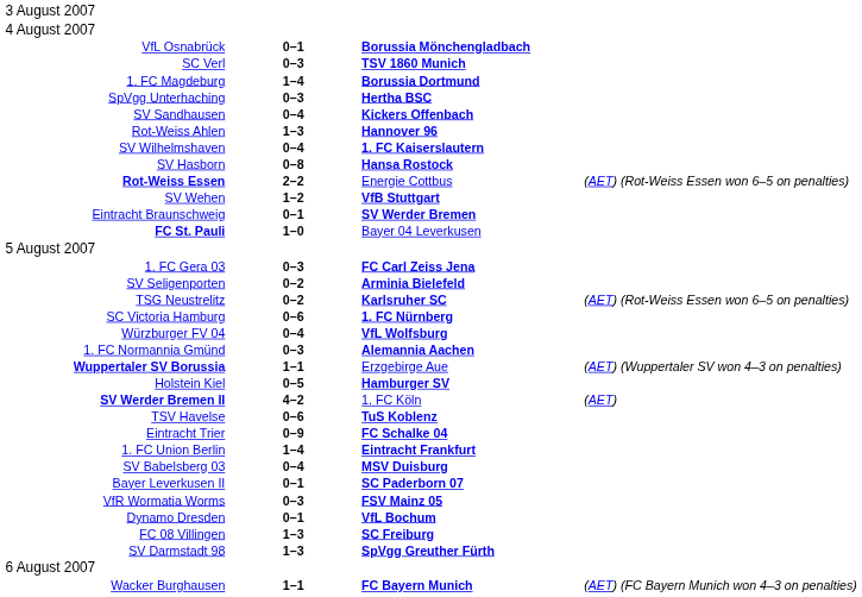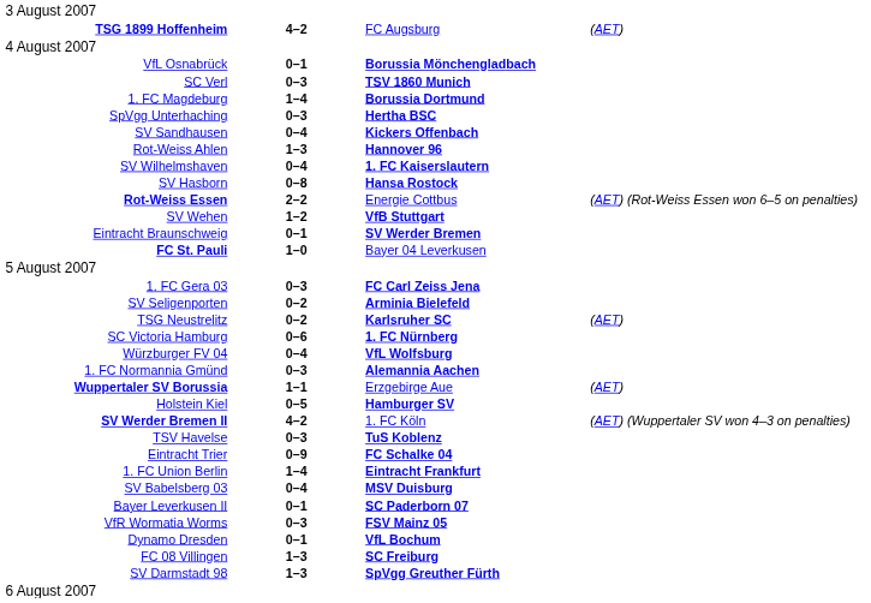+ row: TSG 1899 Hoffenheim | 4–2 | FC Augsburg | (AET)
TSG Neustrelitz | column 4: (AET) (Rot-Weiss Essen won 6–5 on penalties) -> (AET)
Wuppertaler SV Borussia | column 4: (AET) (Wuppertaler SV won 4–3 on penalties) -> (AET)
SV Werder Bremen II | column 4: (AET) -> (AET) (Wuppertaler SV won 4–3 on penalties)
TSV Havelse | column 2: 0–6 -> 0–3
- row: Wacker Burghausen | 1–1 | FC Bayern Munich | (AET) (FC Bayern Munich won 4–3 on penalties)
